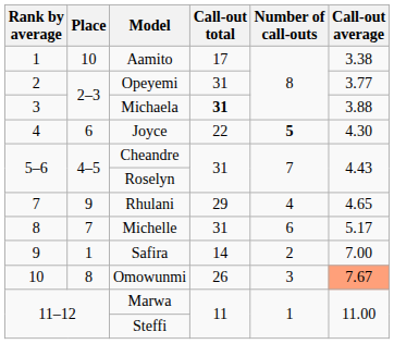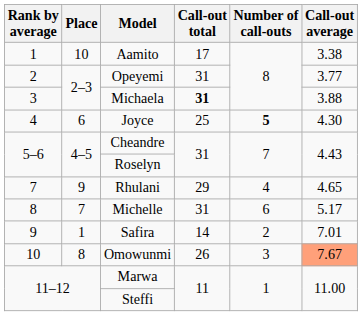Joyce | Call-out total: 22 -> 25
Safira | Call-out average: 7.00 -> 7.01
